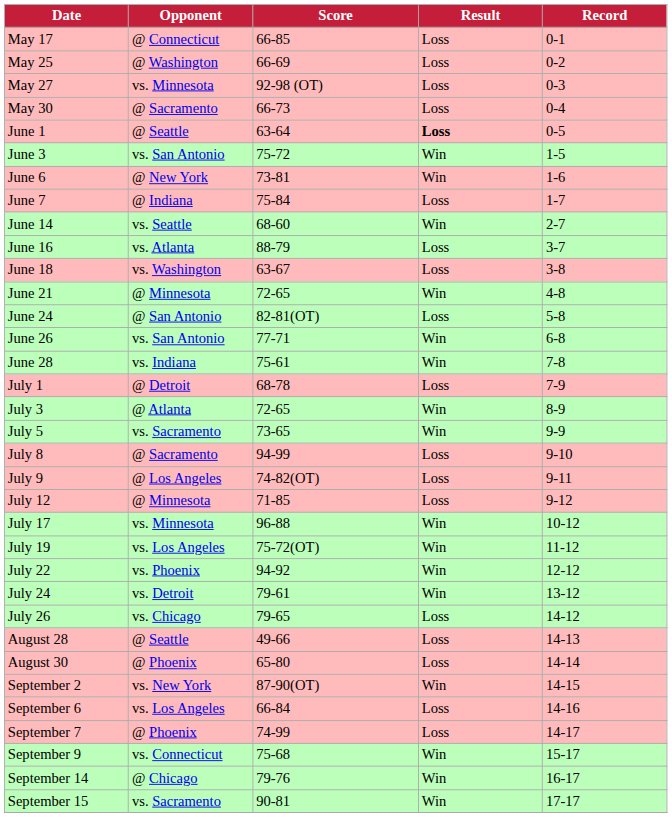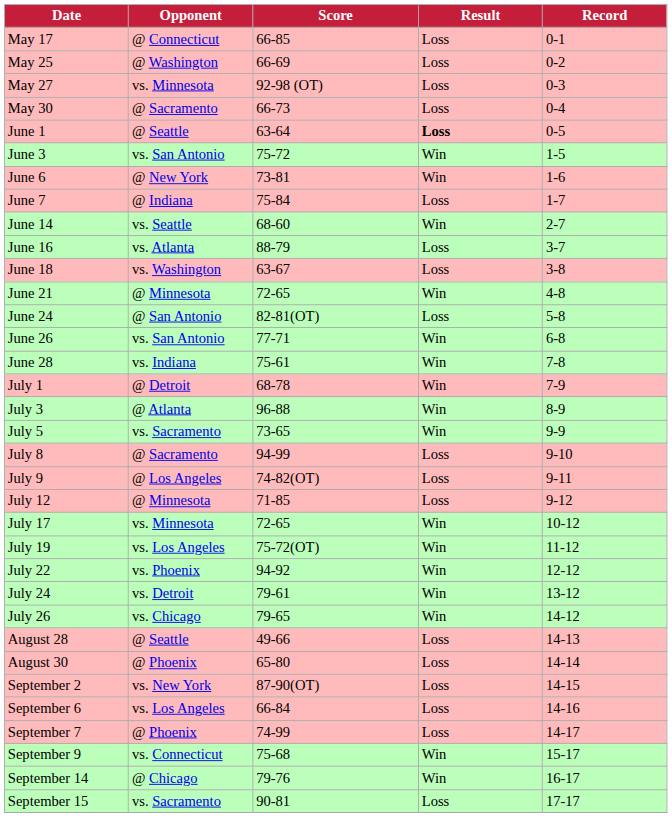July 1 | Result: Loss -> Win
July 3 | Score: 72-65 -> 96-88
July 17 | Score: 96-88 -> 72-65
July 26 | Result: Loss -> Win
September 2 | Result: Win -> Loss
September 15 | Result: Win -> Loss
